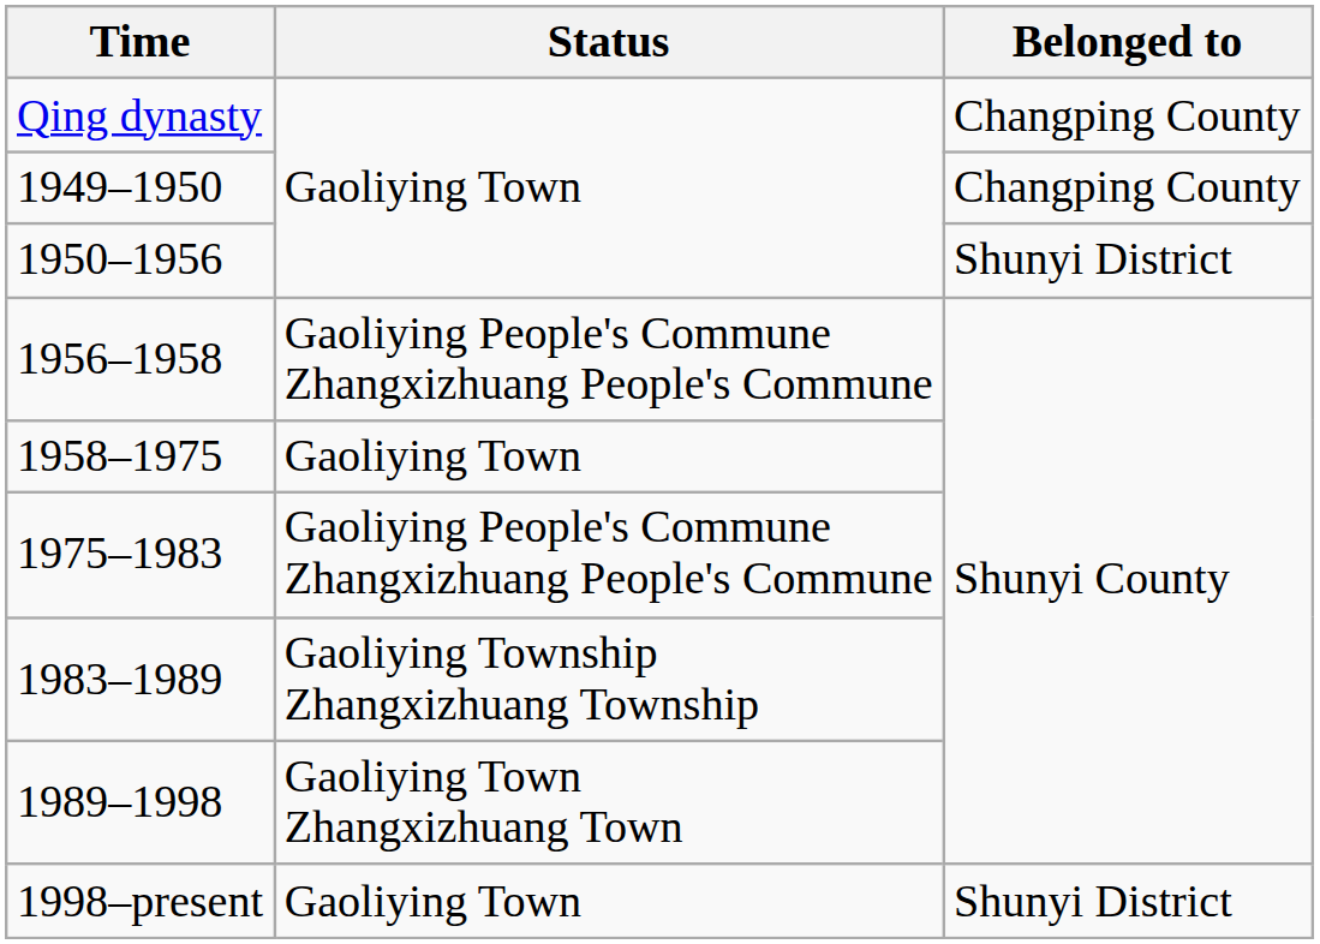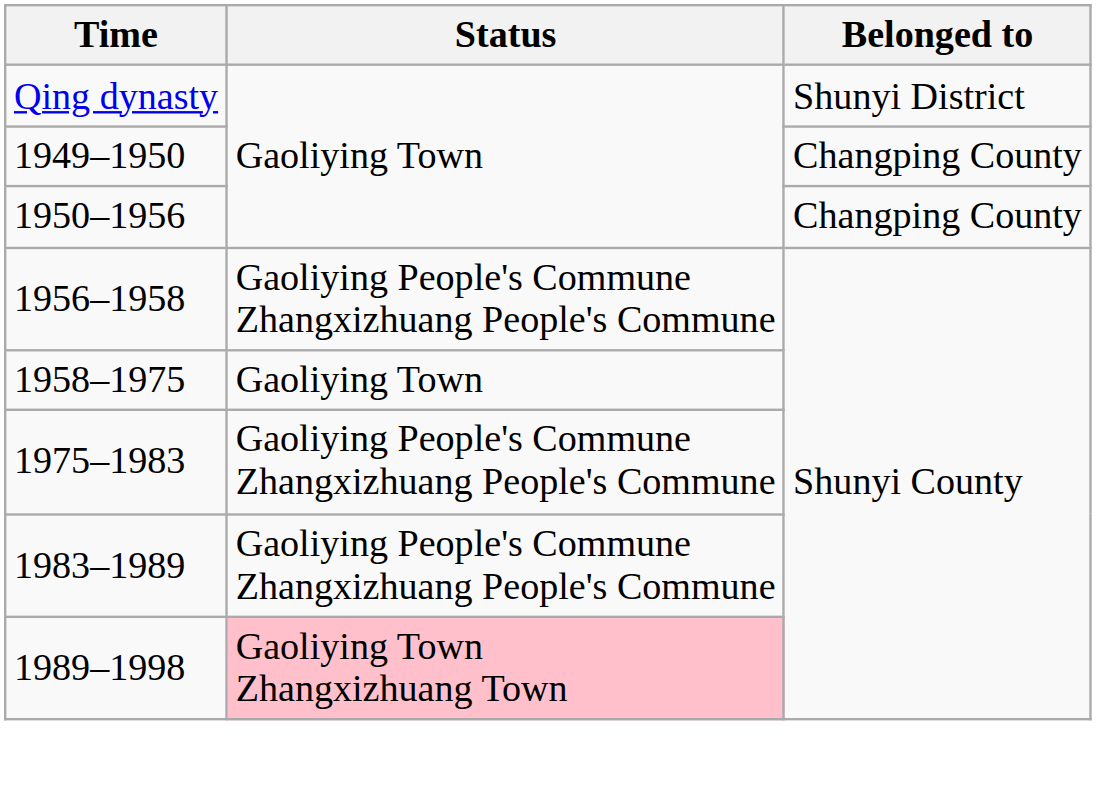Qing dynasty | Belonged to: Changping County -> Shunyi District
1950–1956 | Belonged to: Shunyi District -> Changping County
1983–1989 | Status: Gaoliying Township Zhangxizhuang Township -> Gaoliying People's Commune Zhangxizhuang People's Commune
1989–1998 | Status: no background -> pink background
- row: 1998–present | Gaoliying Town | Shunyi District
